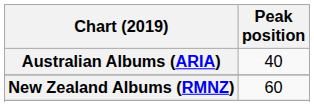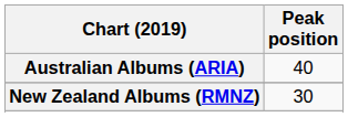New Zealand Albums (RMNZ) | Peak position: 60 -> 30
